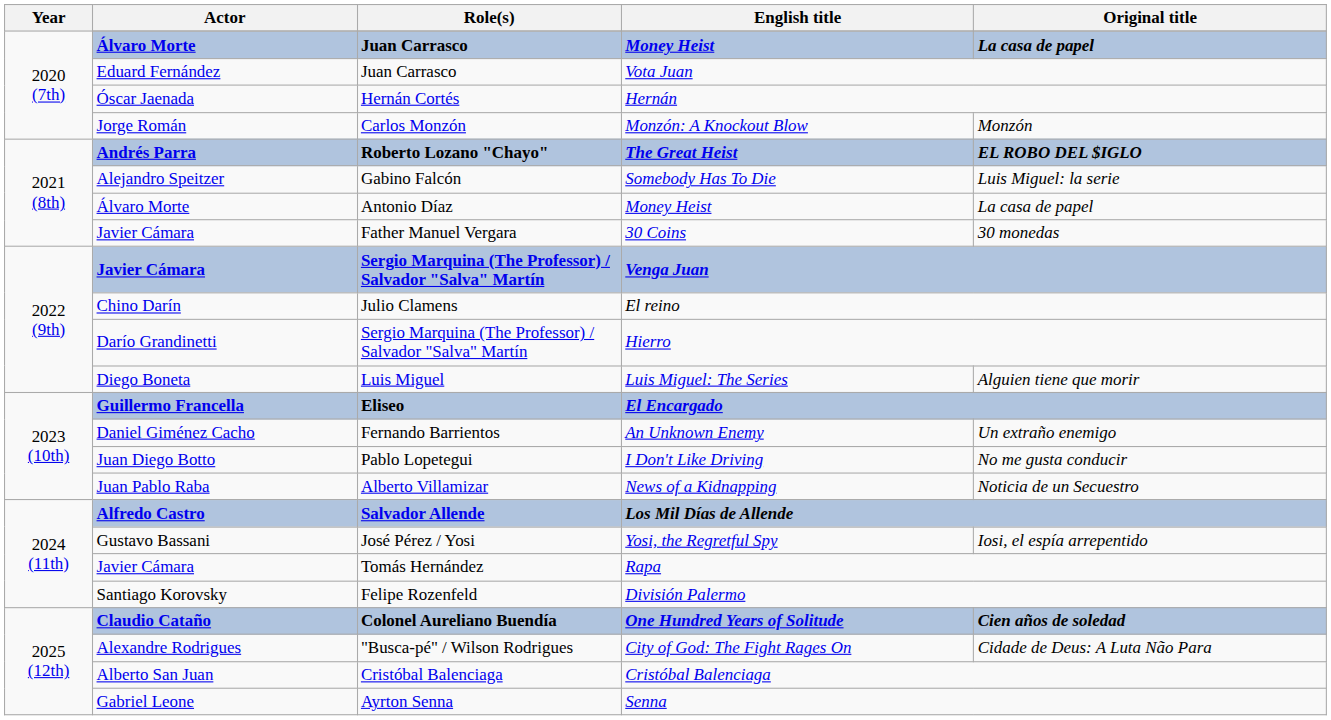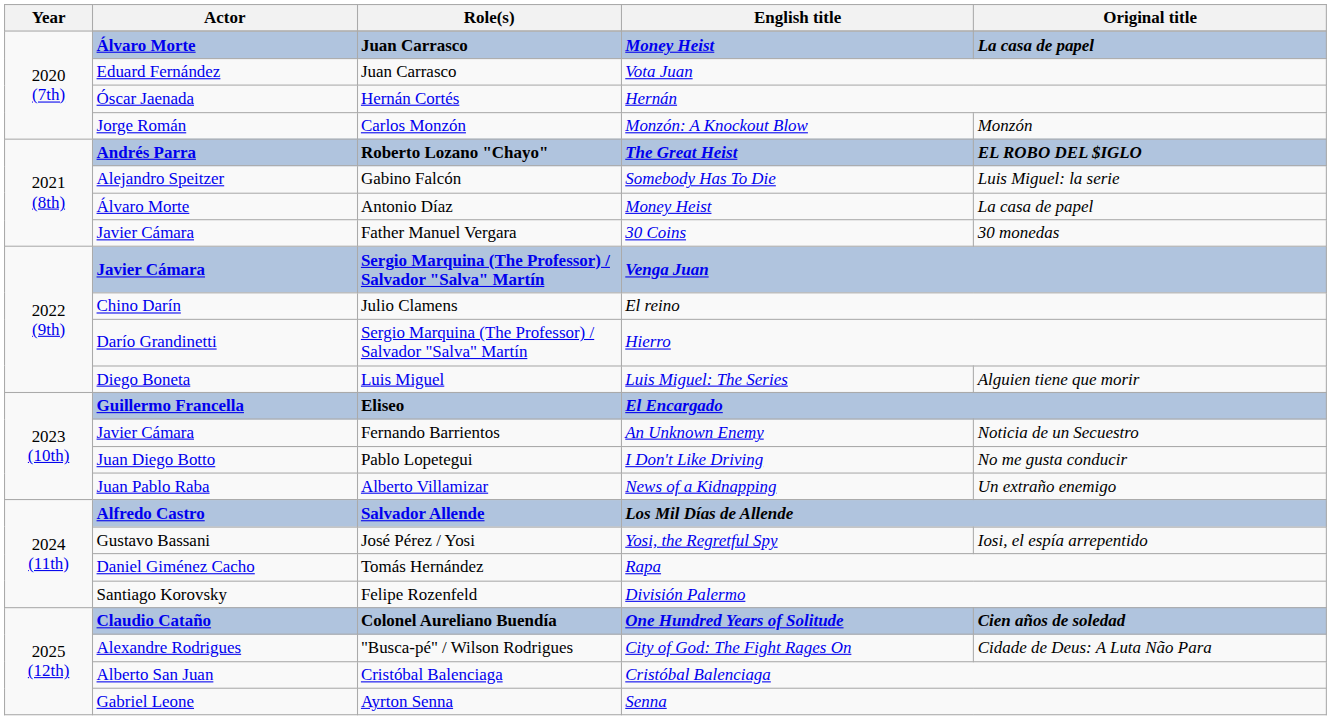An Unknown Enemy | Actor: Daniel Giménez Cacho -> Javier Cámara
An Unknown Enemy | Original title: Un extraño enemigo -> Noticia de un Secuestro
News of a Kidnapping | Original title: Noticia de un Secuestro -> Un extraño enemigo
Rapa | Actor: Javier Cámara -> Daniel Giménez Cacho
